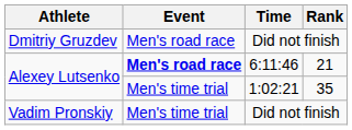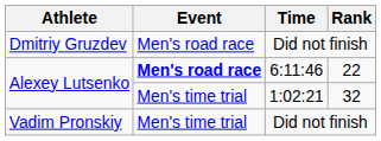Alexey Lutsenko / 6:11:46 | Rank: 21 -> 22
Alexey Lutsenko / 1:02:21 | Rank: 35 -> 32
